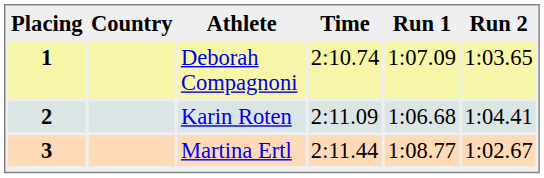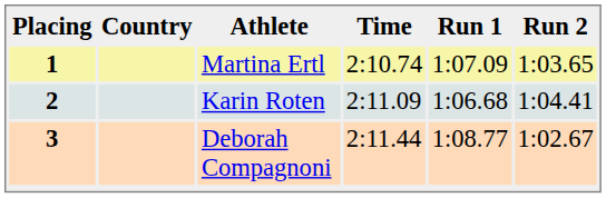1 | Athlete: Deborah Compagnoni -> Martina Ertl
3 | Athlete: Martina Ertl -> Deborah Compagnoni
